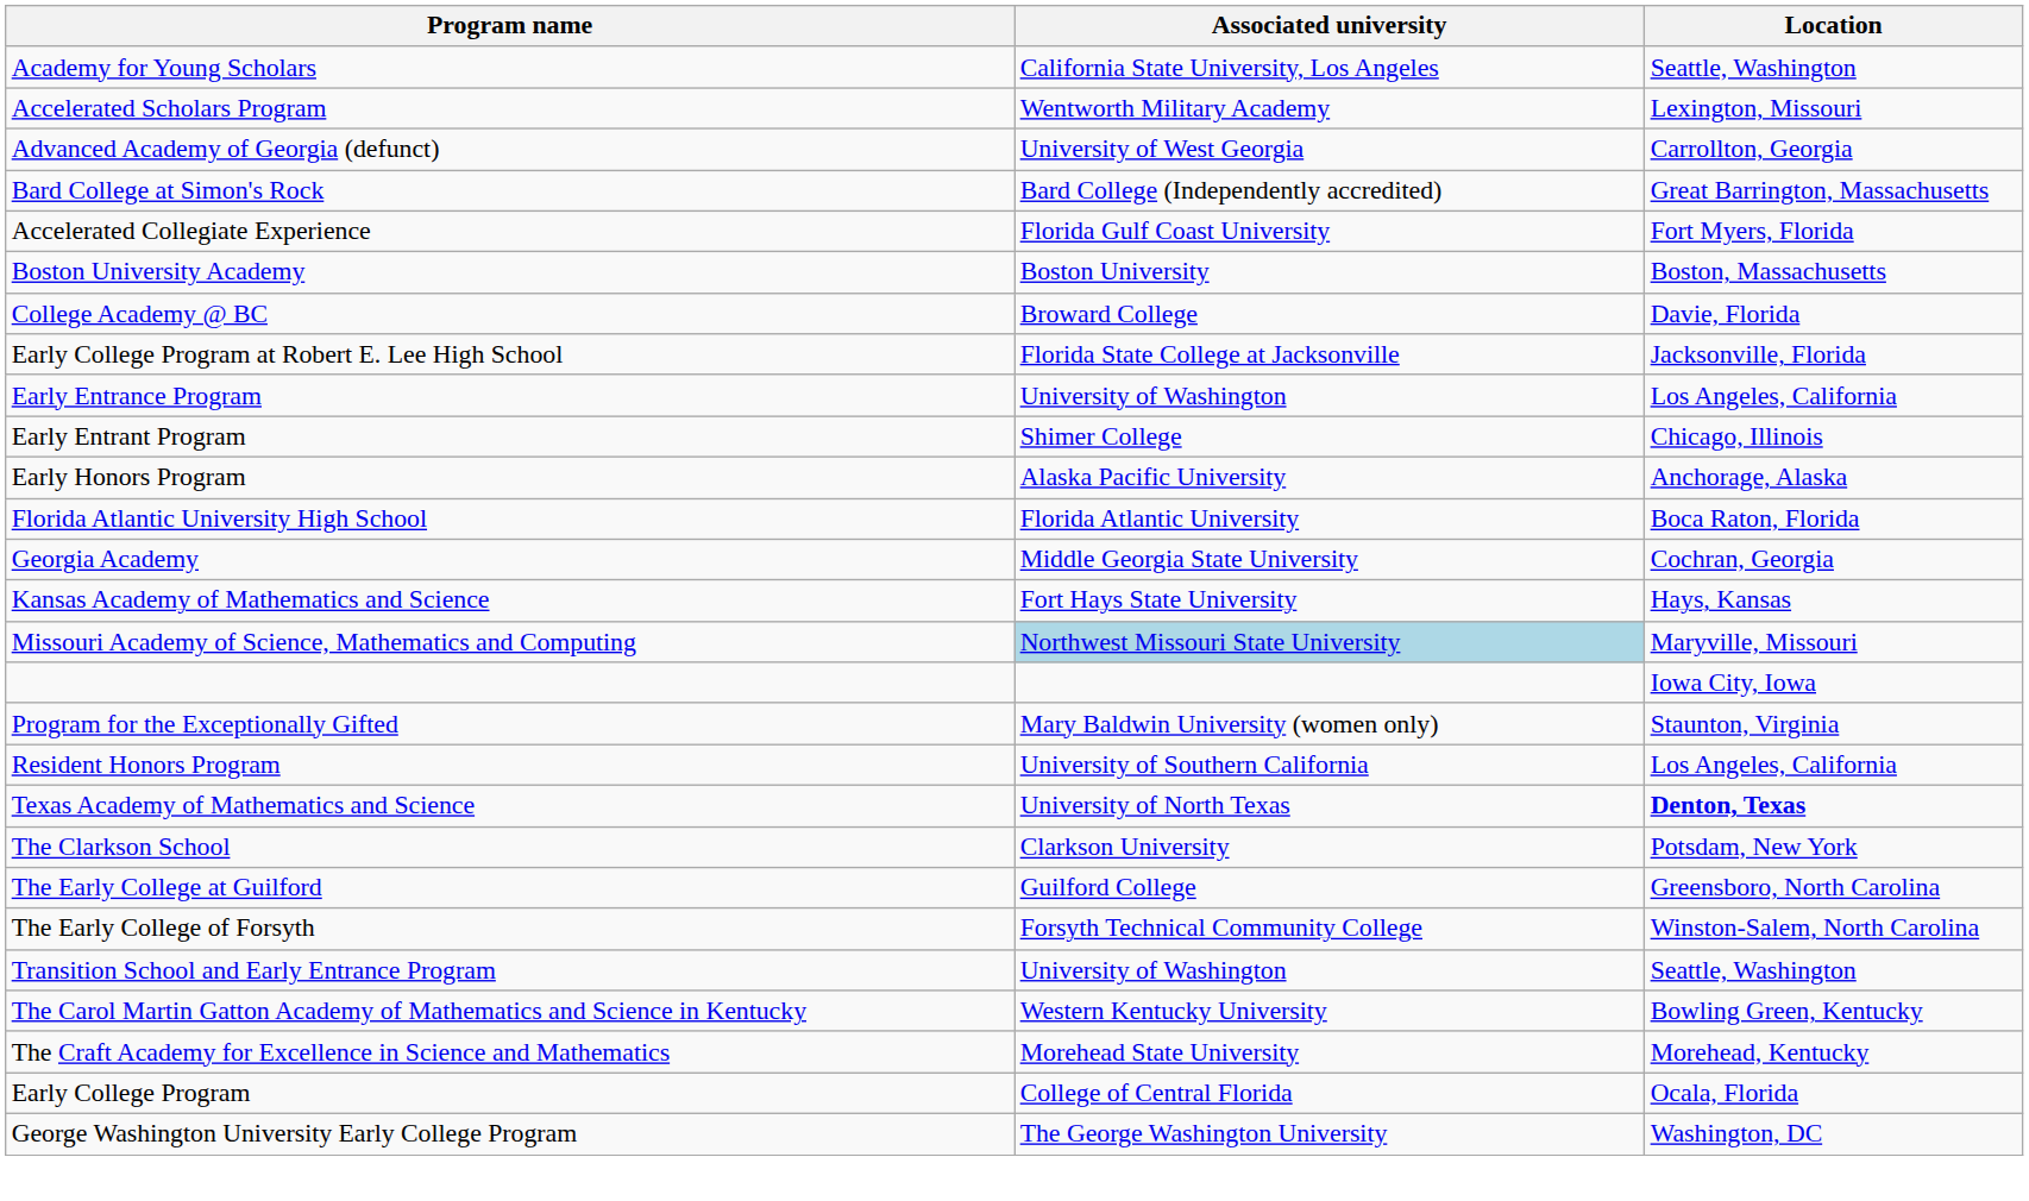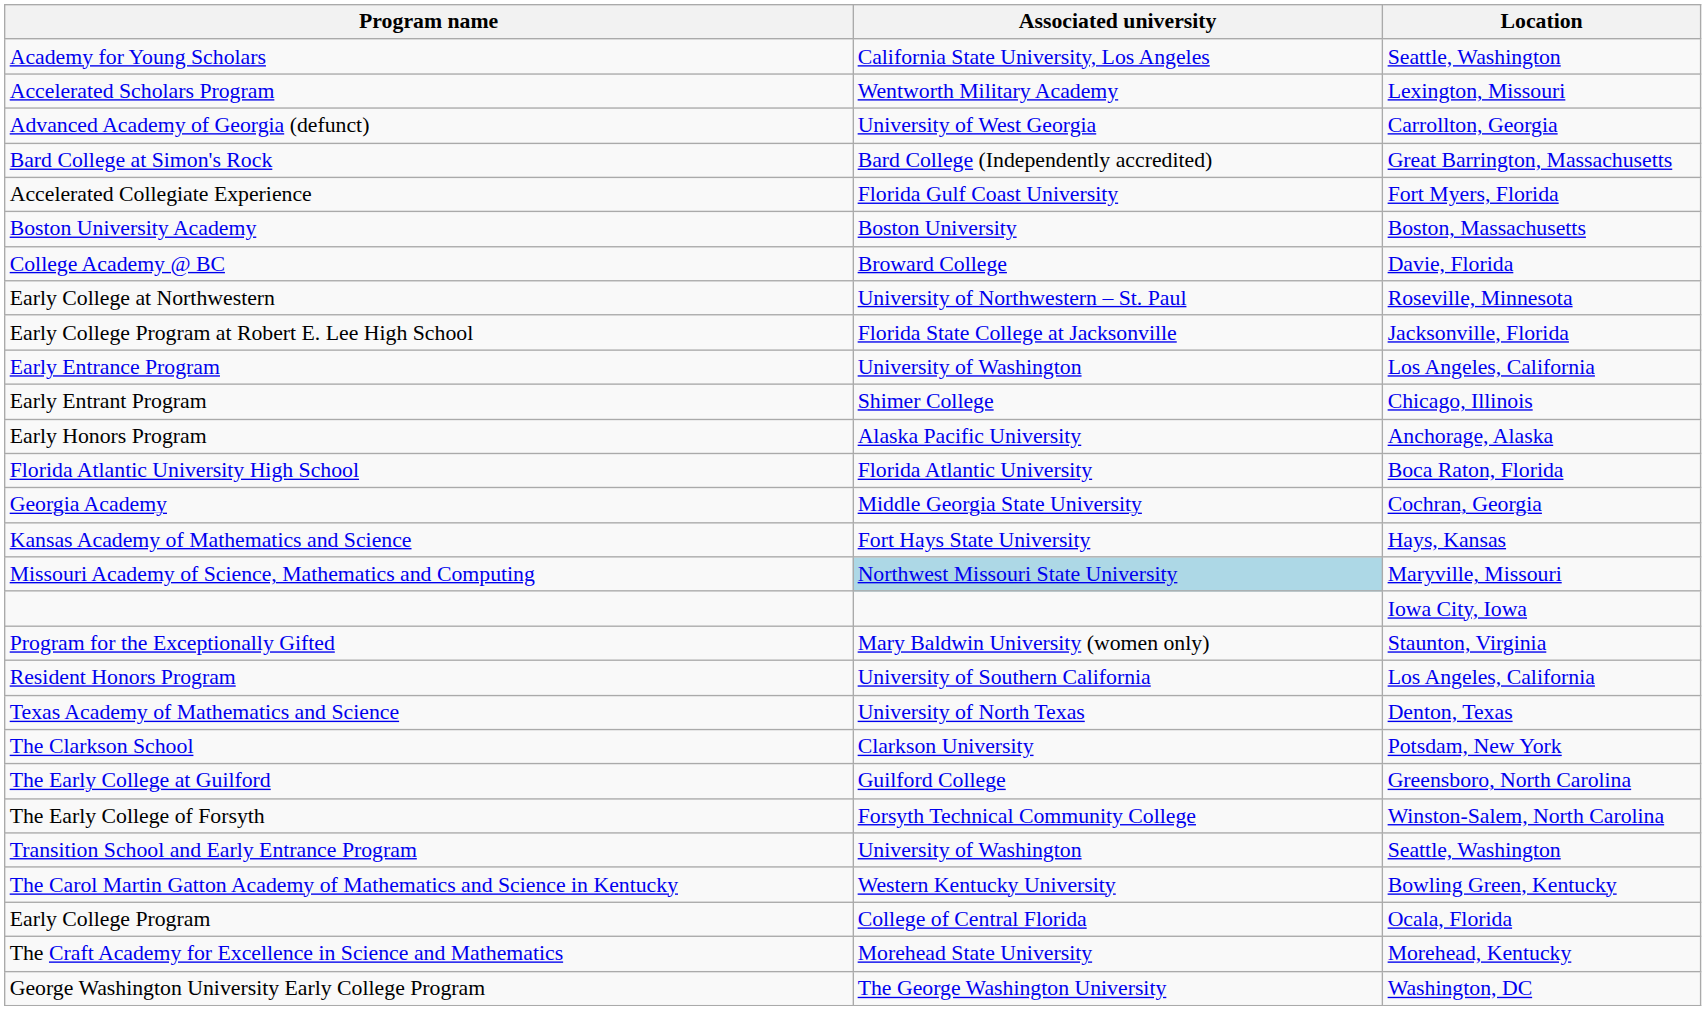+ row: Early College at Northwestern | University of Northwestern – St. Paul | Roseville, Minnesota
Texas Academy of Mathematics and Science | Location: bold -> normal
rows swapped: The Craft Academy for Excellence in Science and Mathematics <-> Early College Program
